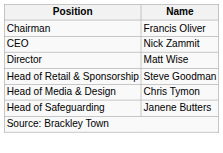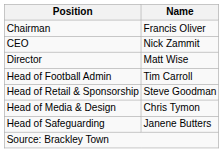+ row: Head of Football Admin | Tim Carroll
